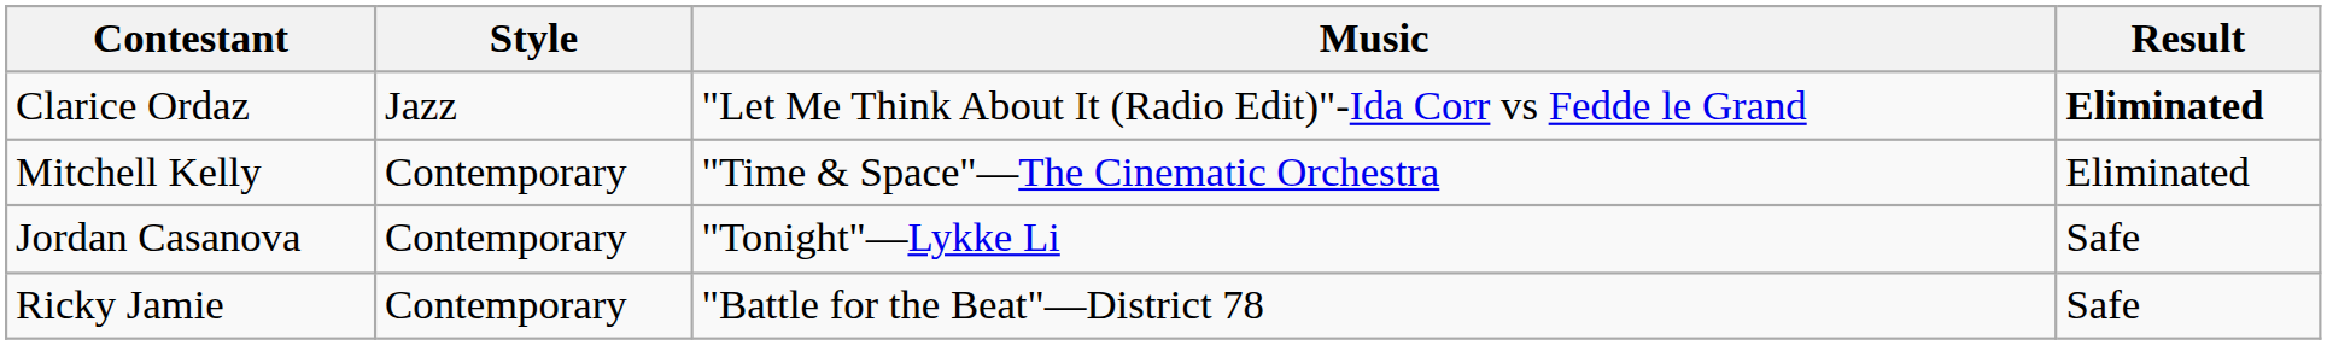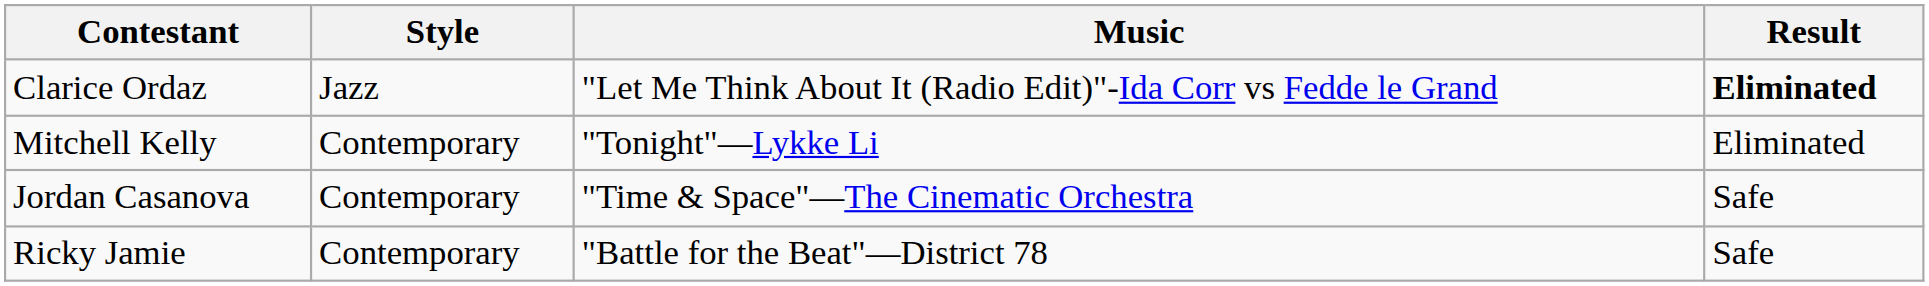Mitchell Kelly | Music: "Time & Space"—The Cinematic Orchestra -> "Tonight"—Lykke Li
Jordan Casanova | Music: "Tonight"—Lykke Li -> "Time & Space"—The Cinematic Orchestra
